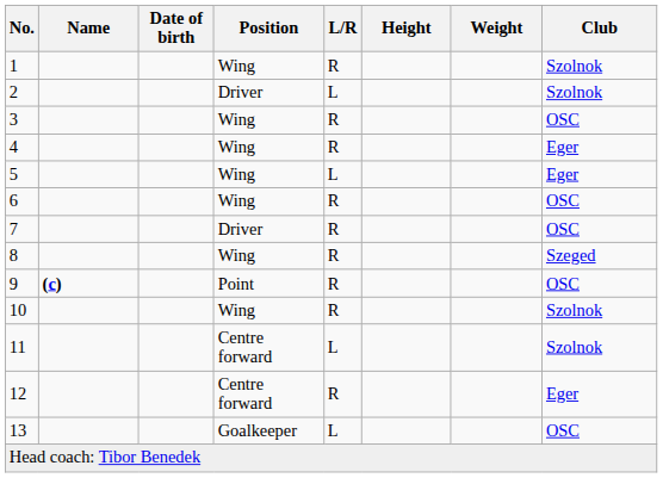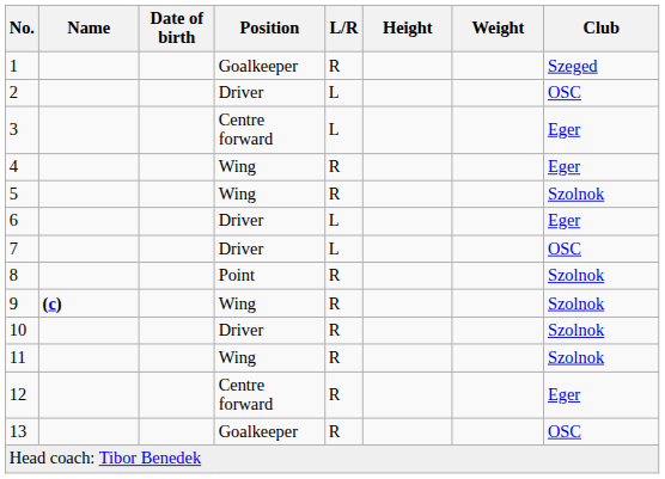1 | Position: Wing -> Goalkeeper
1 | Club: Szolnok -> Szeged
2 | Club: Szolnok -> OSC
3 | Position: Wing -> Centre forward
3 | L/R: R -> L
3 | Club: OSC -> Eger
5 | L/R: L -> R
5 | Club: Eger -> Szolnok
6 | Position: Wing -> Driver
6 | L/R: R -> L
6 | Club: OSC -> Eger
7 | L/R: R -> L
8 | Position: Wing -> Point
8 | Club: Szeged -> Szolnok
9 | Position: Point -> Wing
9 | Club: OSC -> Szolnok
10 | Position: Wing -> Driver
11 | Position: Centre forward -> Wing
11 | L/R: L -> R
13 | L/R: L -> R
